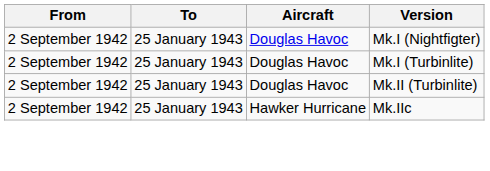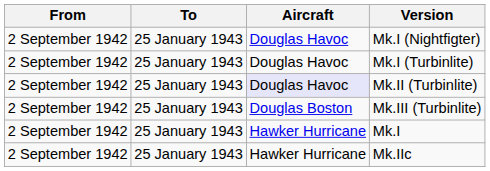Mk.II (Turbinlite) | Aircraft: no background -> lavender background
+ row: 2 September 1942 | 25 January 1943 | Douglas Boston | Mk.III (Turbinlite)
+ row: 2 September 1942 | 25 January 1943 | Hawker Hurricane | Mk.I
